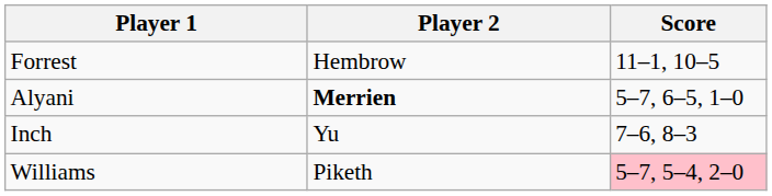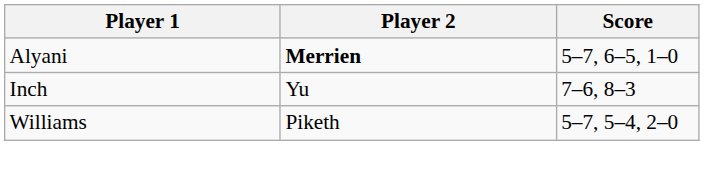- row: Forrest | Hembrow | 11–1, 10–5
Williams | Score: pink background -> no background
